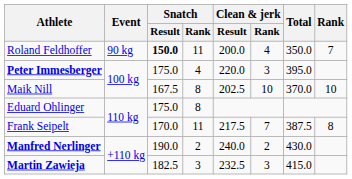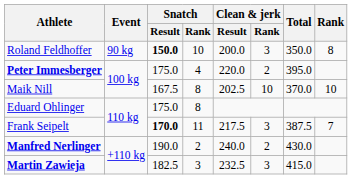Roland Feldhoffer | Snatch / Rank: 11 -> 10
Roland Feldhoffer | Clean & jerk / Rank: 4 -> 3
Roland Feldhoffer | Rank: 7 -> 8
Peter Immesberger | Clean & jerk / Rank: 3 -> 2
Frank Seipelt | Snatch / Result: normal -> bold
Frank Seipelt | Clean & jerk / Rank: 7 -> 3
Frank Seipelt | Rank: 8 -> 7
